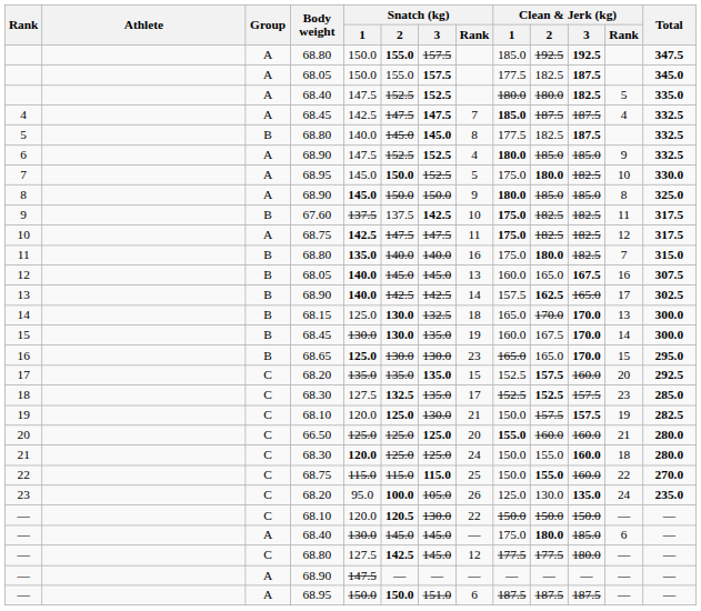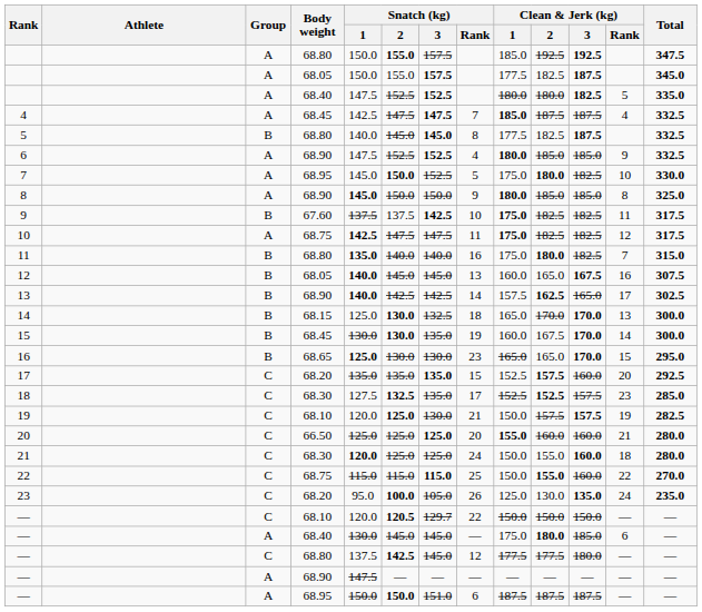— / 68.10 | Snatch (kg) / 3: 130.0 -> 129.7
— / 68.80 | Snatch (kg) / 1: 127.5 -> 137.5
